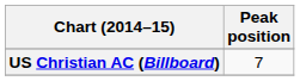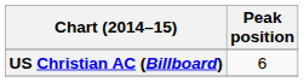US Christian AC (Billboard) | Peak position: 7 -> 6
